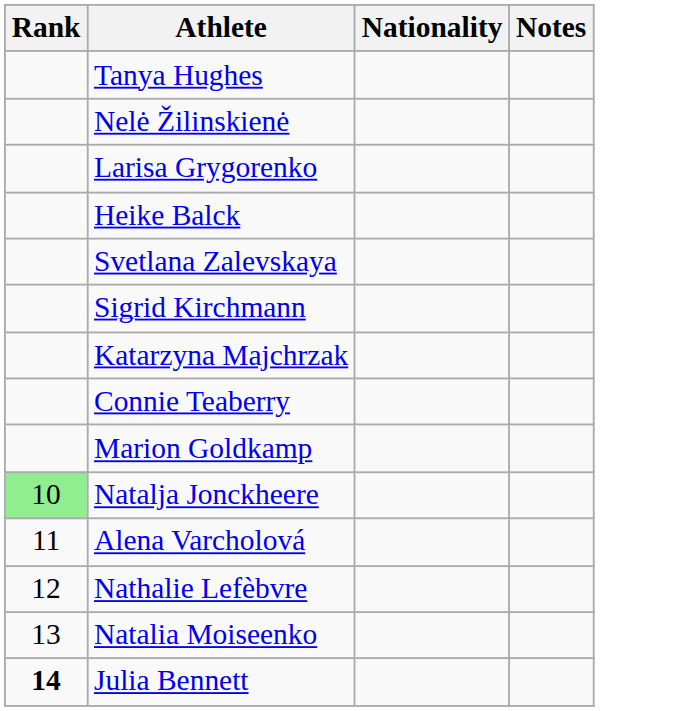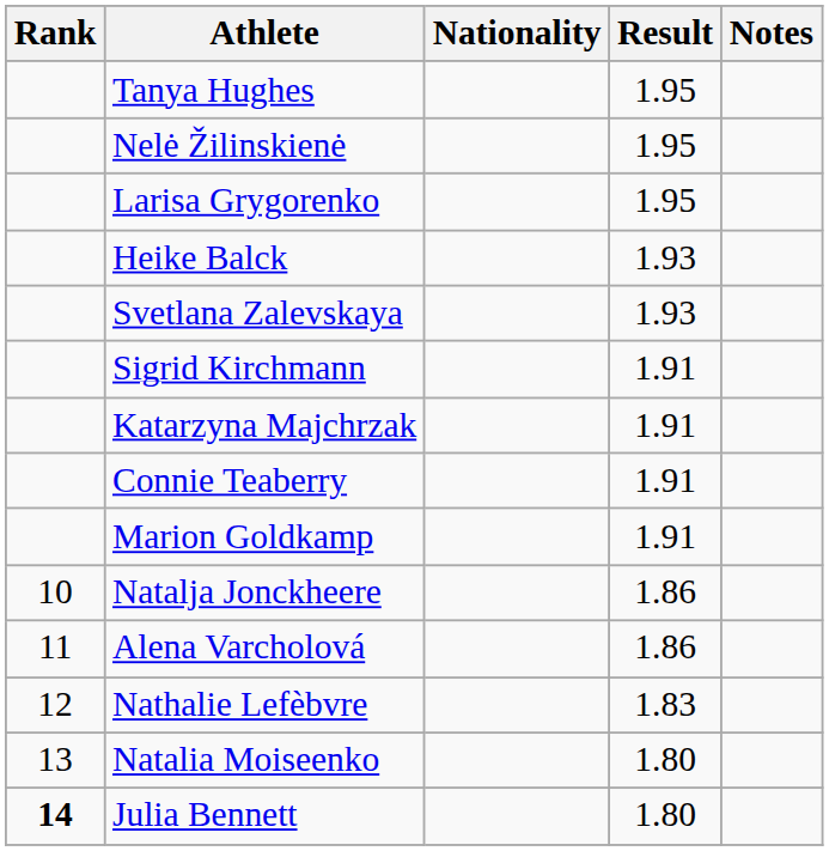+ column: Result | 1.95 | 1.95 | 1.95 | 1.93 | 1.93 | 1.91 | 1.91 | 1.91 | 1.91 | 1.86 | 1.86 | 1.83 | 1.80 | 1.80
Natalja Jonckheere | Rank: lightgreen background -> no background
